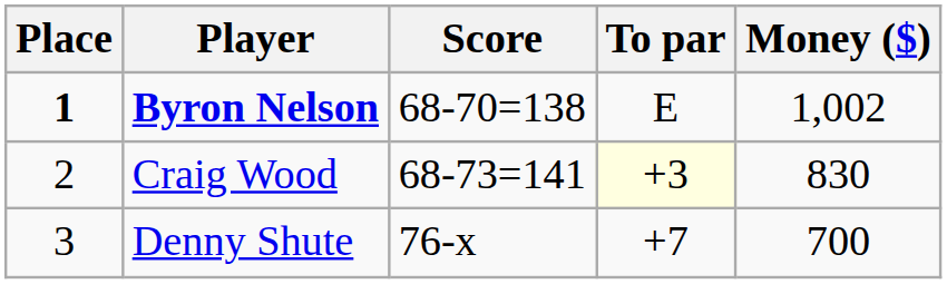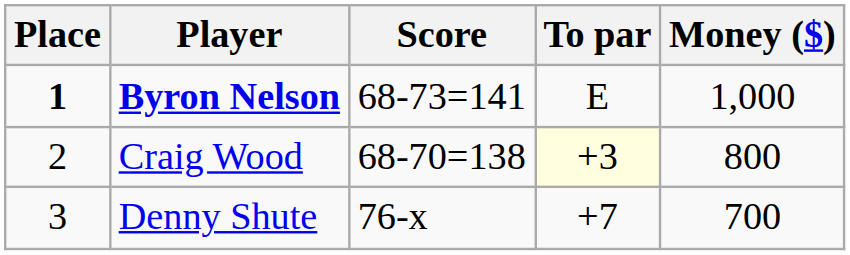Byron Nelson | Score: 68-70=138 -> 68-73=141
Byron Nelson | Money ($): 1,002 -> 1,000
Craig Wood | Score: 68-73=141 -> 68-70=138
Craig Wood | Money ($): 830 -> 800
